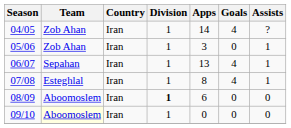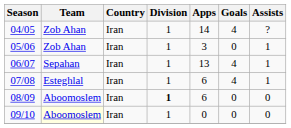07/08 | Apps: 8 -> 6
